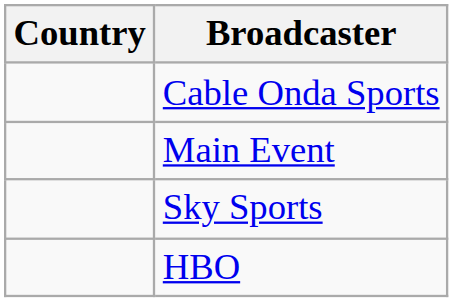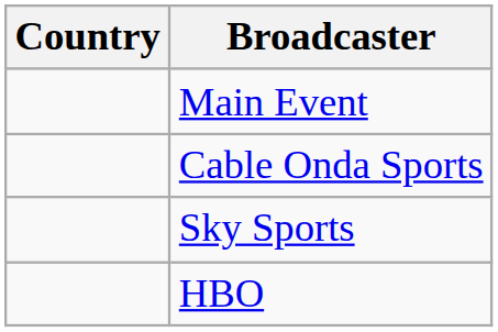rows swapped: Main Event <-> Cable Onda Sports
